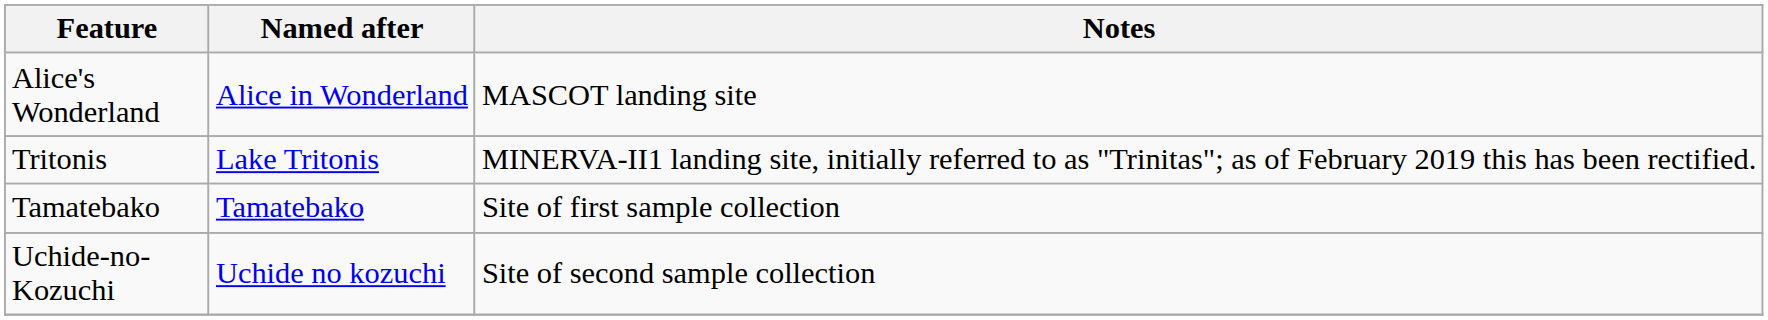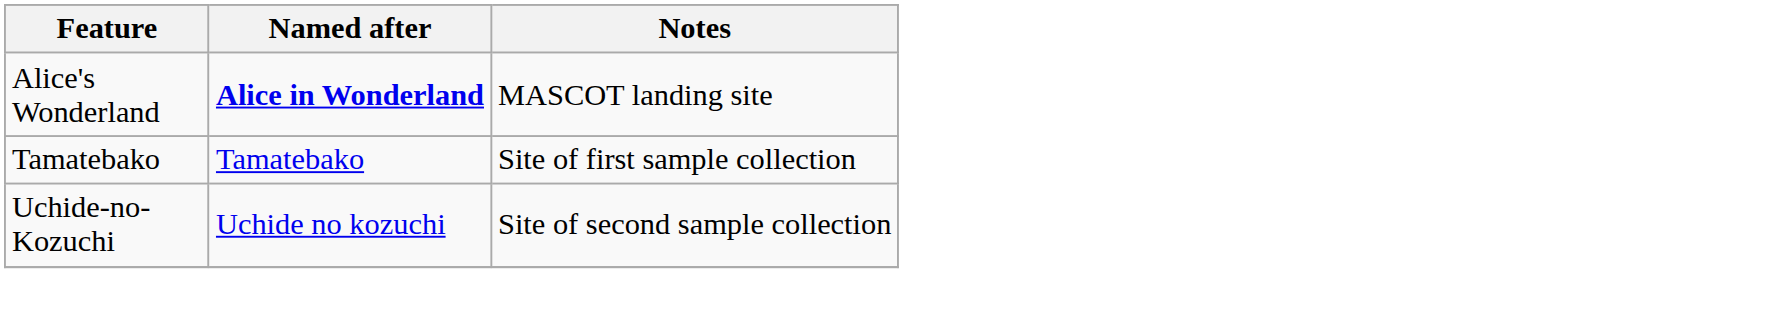Alice's Wonderland | Named after: normal -> bold
- row: Tritonis | Lake Tritonis | MINERVA-II1 landing site, initially referred to as "Trinitas"; as of February 2019 this has been rectified.
